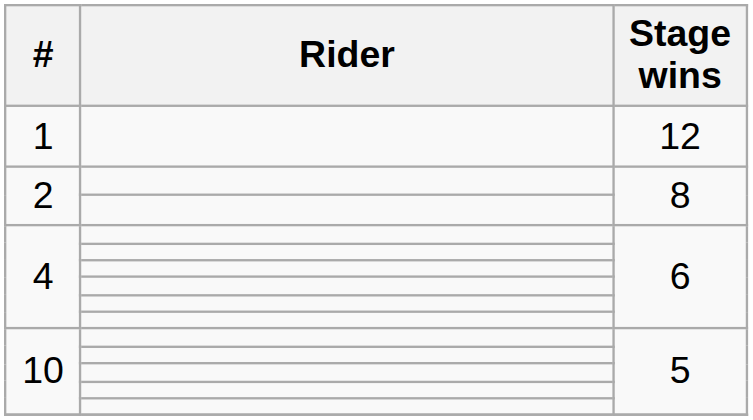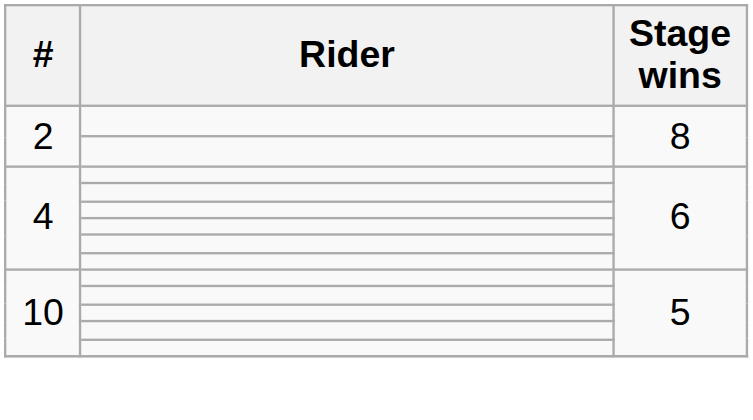- row: 1 | 12
